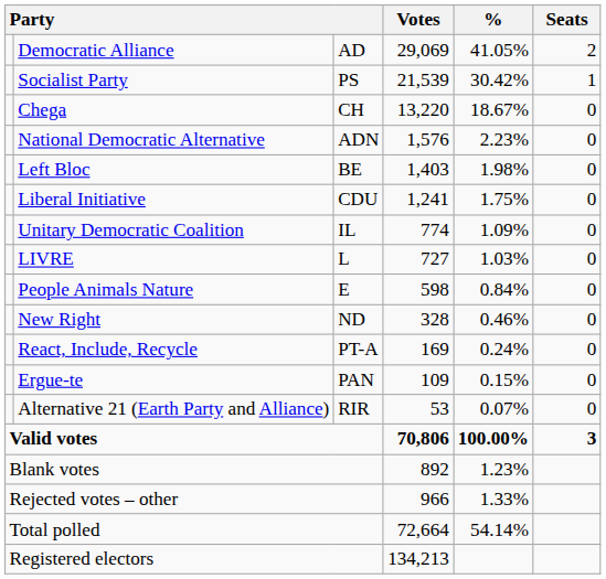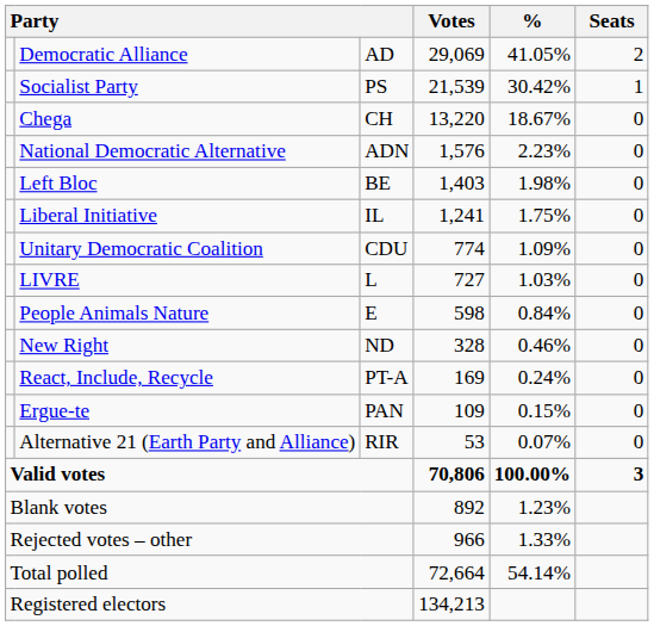Liberal Initiative | column 3: CDU -> IL
Unitary Democratic Coalition | column 3: IL -> CDU
